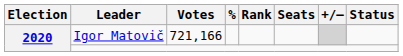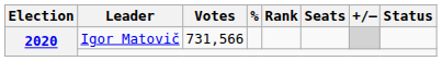Igor Matovič | Votes: 721,166 -> 731,566
